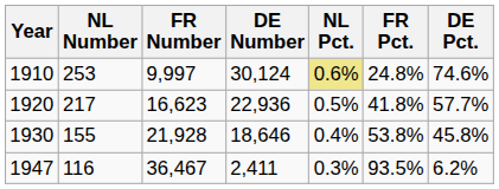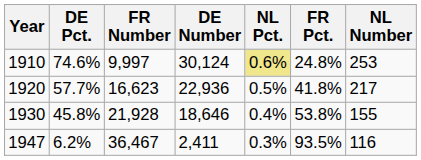columns swapped: NL Number <-> DE Pct.
